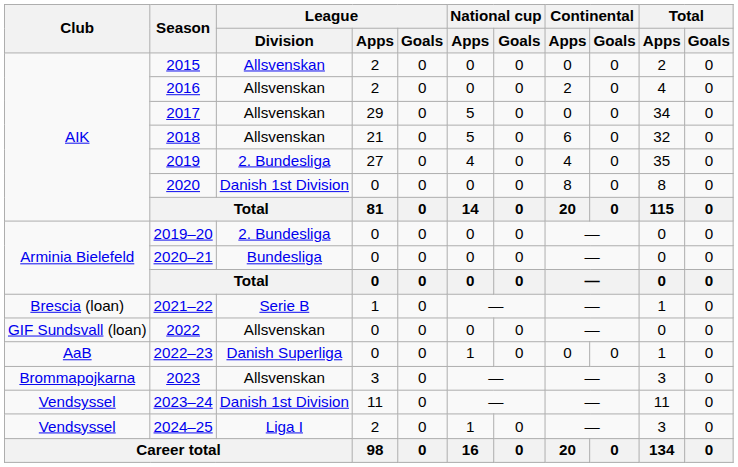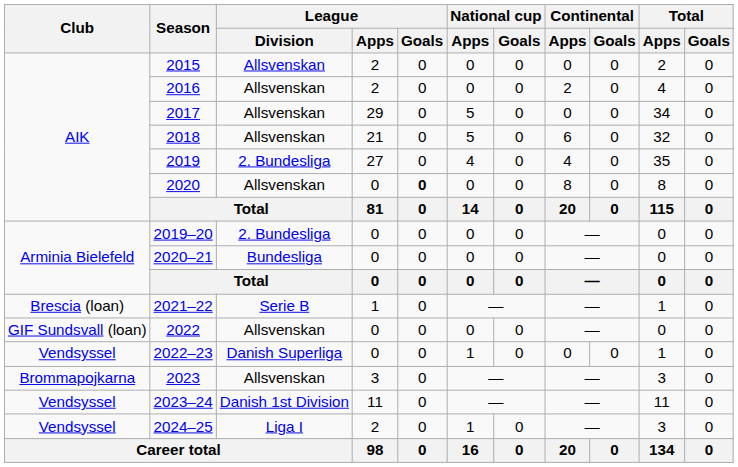2020 | League / Division: Danish 1st Division -> Allsvenskan
2020 | League / Goals: normal -> bold
2022–23 | Club: AaB -> Vendsyssel
